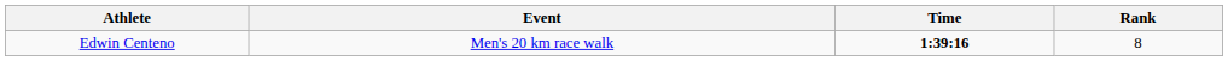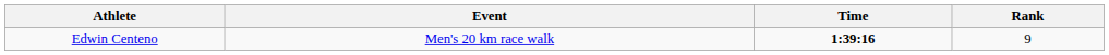Edwin Centeno | Rank: 8 -> 9
